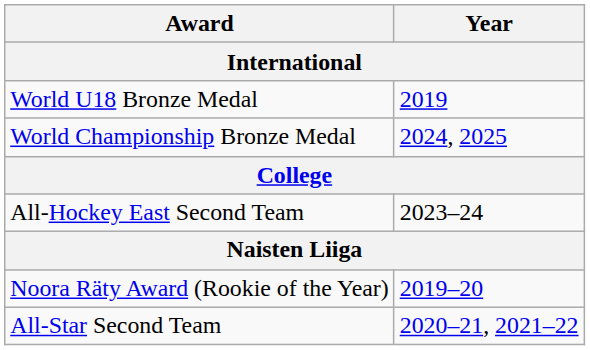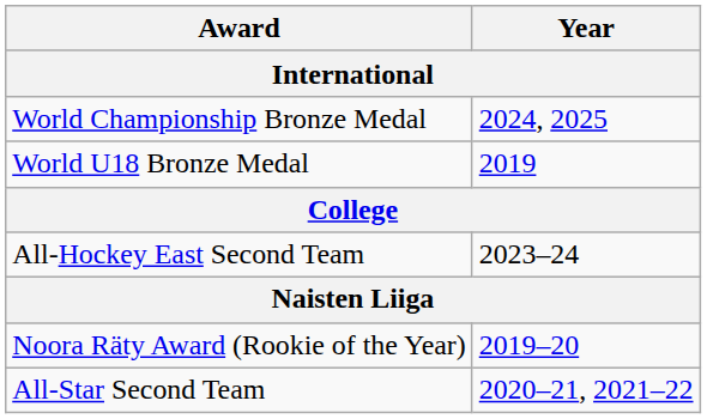rows swapped: World U18 Bronze Medal <-> World Championship Bronze Medal
